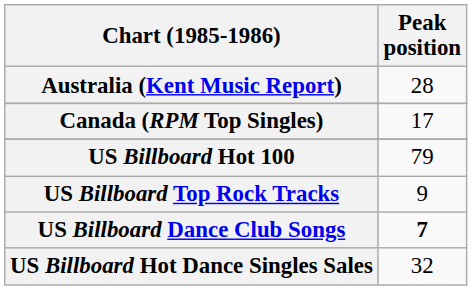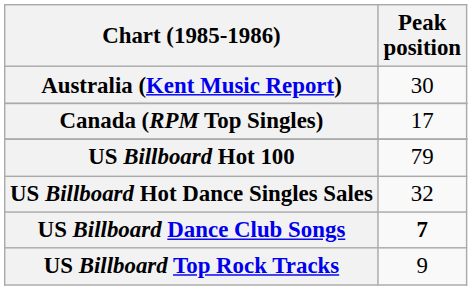Australia (Kent Music Report) | Peak position: 28 -> 30
rows swapped: US Billboard Top Rock Tracks <-> US Billboard Hot Dance Singles Sales
